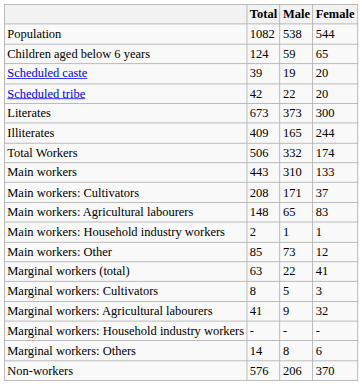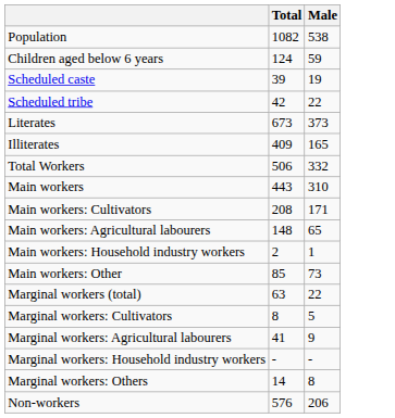- column: Female | 544 | 65 | 20 | 20 | 300 | 244 | 174 | 133 | 37 | 83 | 1 | 12 | 41 | 3 | 32 | - | 6 | 370
